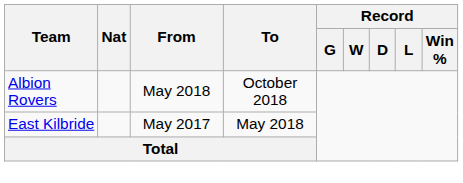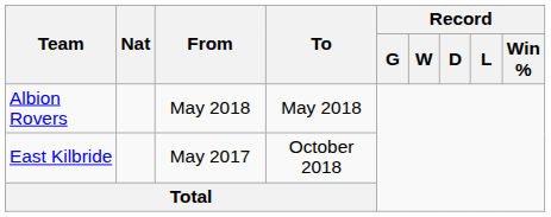Albion Rovers | To: October 2018 -> May 2018
East Kilbride | To: May 2018 -> October 2018
